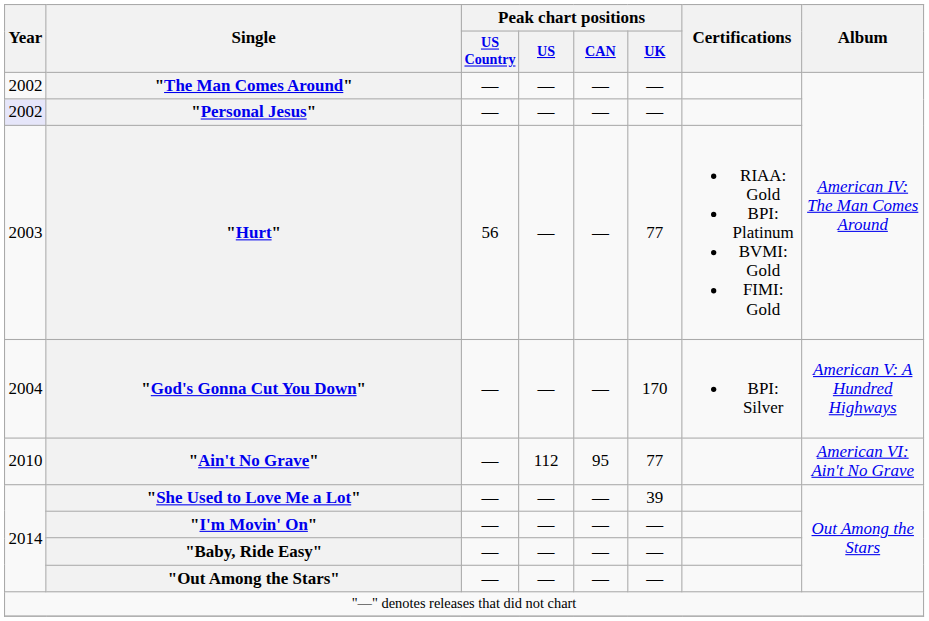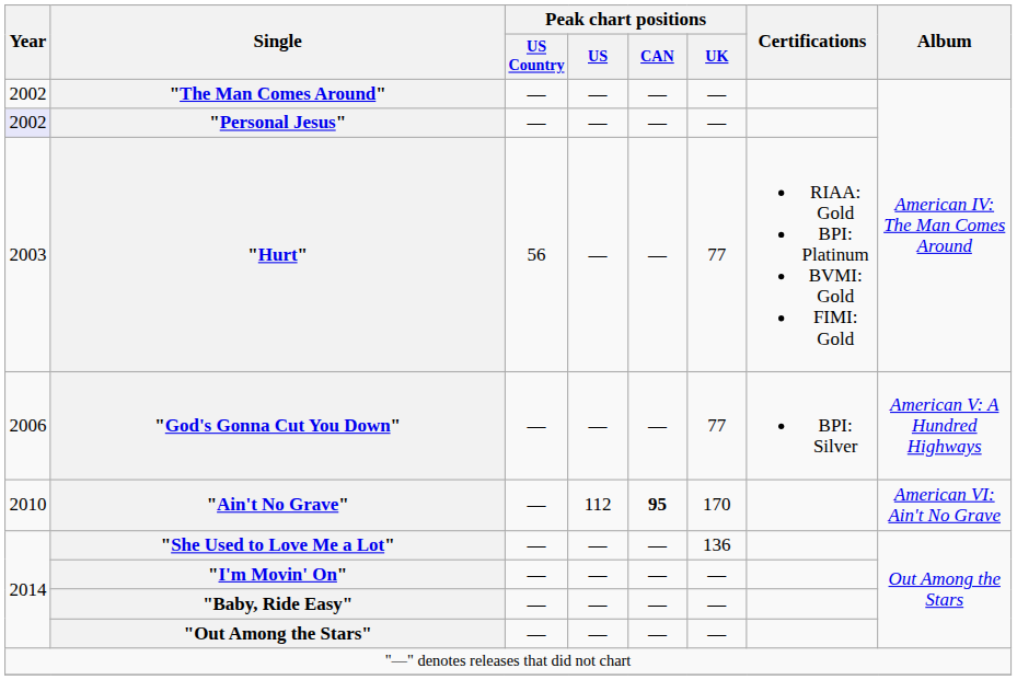"God's Gonna Cut You Down" | Year: 2004 -> 2006
"God's Gonna Cut You Down" | Peak chart positions / UK: 170 -> 77
"Ain't No Grave" | Peak chart positions / CAN: normal -> bold
"Ain't No Grave" | Peak chart positions / UK: 77 -> 170
"She Used to Love Me a Lot" | Peak chart positions / UK: 39 -> 136
